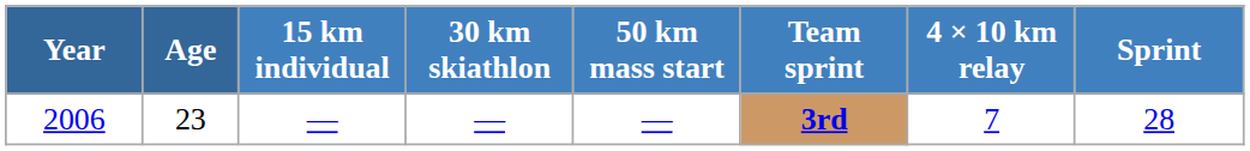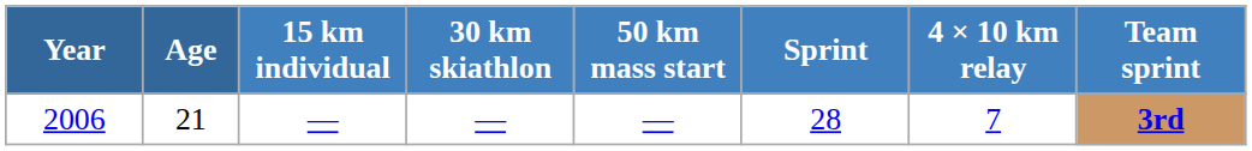columns swapped: Sprint <-> Team sprint
2006 | Age: 23 -> 21
